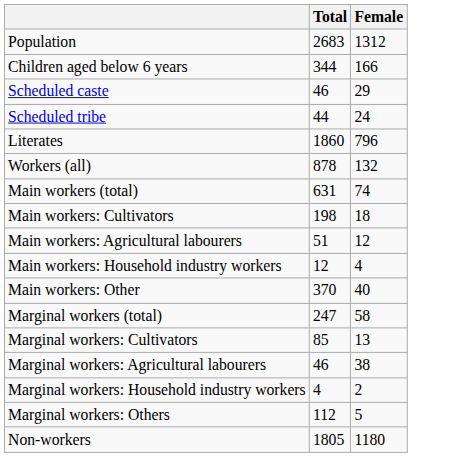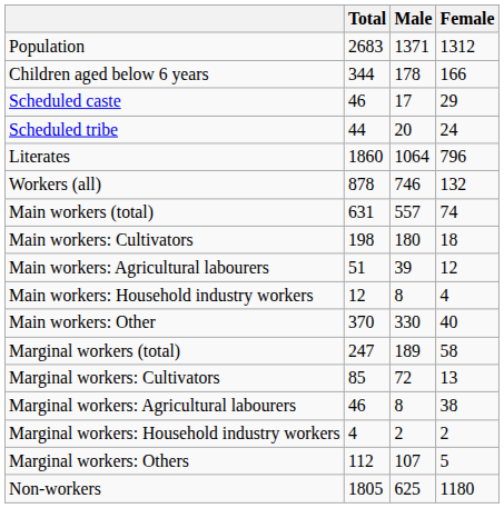+ column: Male | 1371 | 178 | 17 | 20 | 1064 | 746 | 557 | 180 | 39 | 8 | 330 | 189 | 72 | 8 | 2 | 107 | 625
